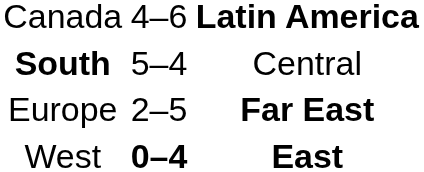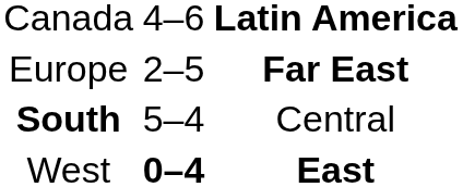rows swapped: South <-> Europe
